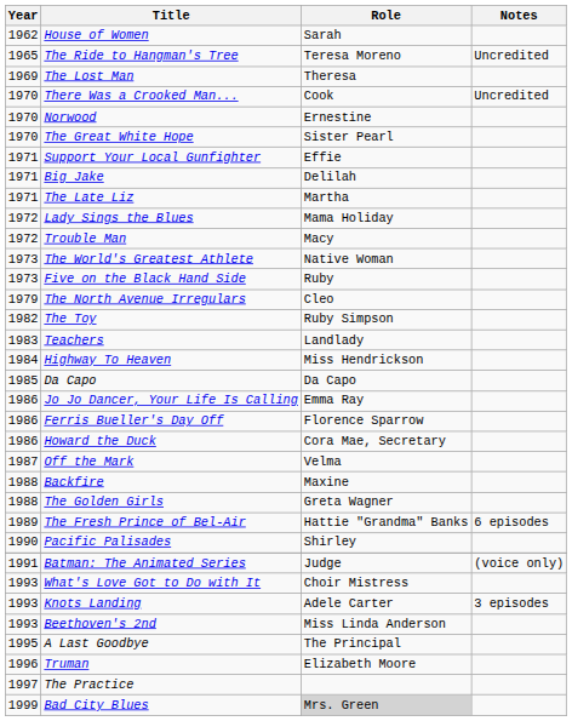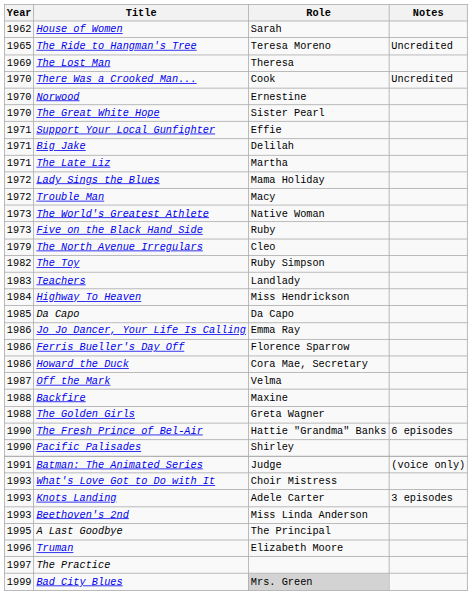The Fresh Prince of Bel-Air | Year: 1989 -> 1990
